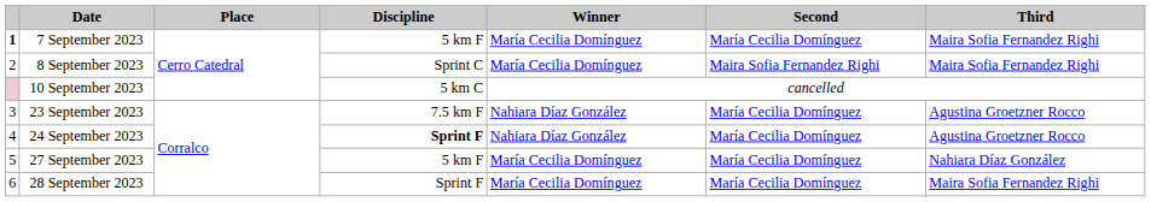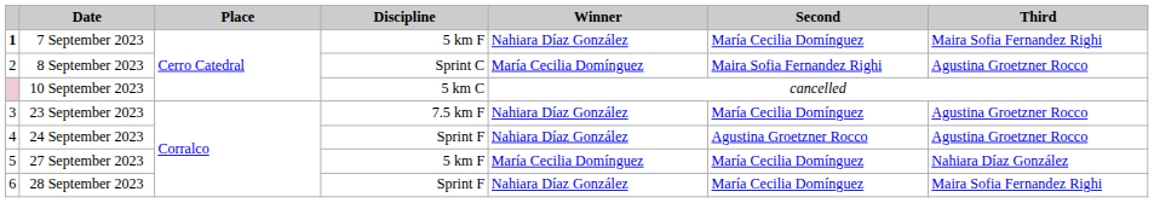7 September 2023 | Winner: María Cecilia Domínguez -> Nahiara Díaz González
8 September 2023 | Third: Maira Sofia Fernandez Righi -> Agustina Groetzner Rocco
24 September 2023 | Discipline: bold -> normal
24 September 2023 | Second: María Cecilia Domínguez -> Agustina Groetzner Rocco
28 September 2023 | Winner: María Cecilia Domínguez -> Nahiara Díaz González
